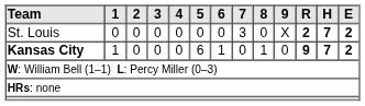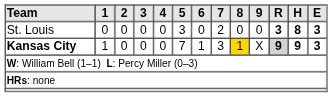St. Louis | 5: 0 -> 3
St. Louis | 7: 3 -> 2
St. Louis | 9: X -> 0
St. Louis | R: 2 -> 3
St. Louis | H: 7 -> 8
St. Louis | E: 2 -> 3
Kansas City | 5: 6 -> 7
Kansas City | 7: 0 -> 3
Kansas City | 8: no background -> gold background
Kansas City | 9: 0 -> X
Kansas City | R: no background -> lightgrey background
Kansas City | H: 7 -> 9
Kansas City | E: 2 -> 3
